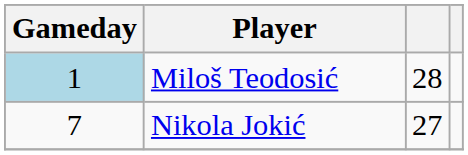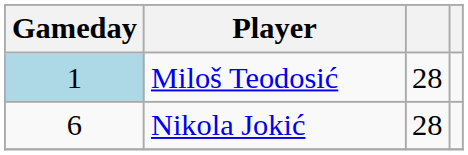Nikola Jokić | Gameday: 7 -> 6
Nikola Jokić | column 3: 27 -> 28
